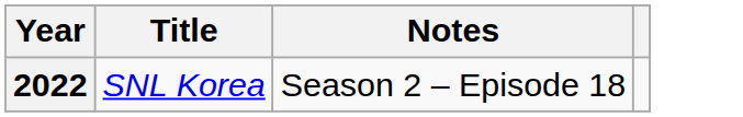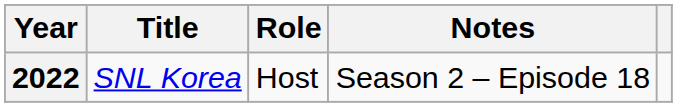+ column: Role | Host
